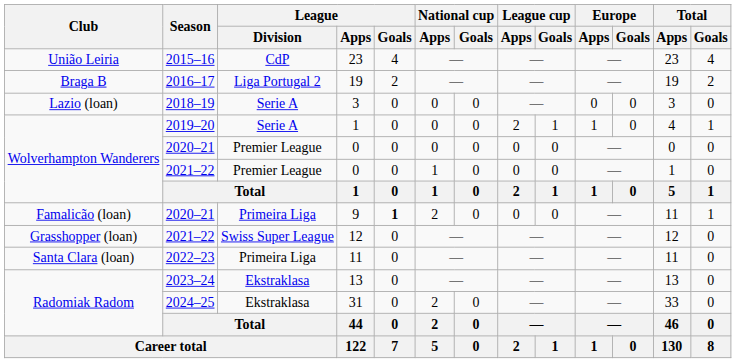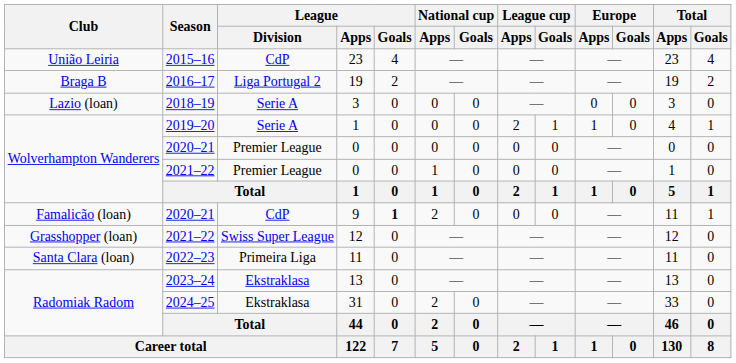9 | League / Division: Primeira Liga -> CdP
